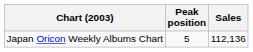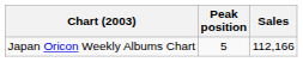Japan Oricon Weekly Albums Chart | Sales: 112,136 -> 112,166
